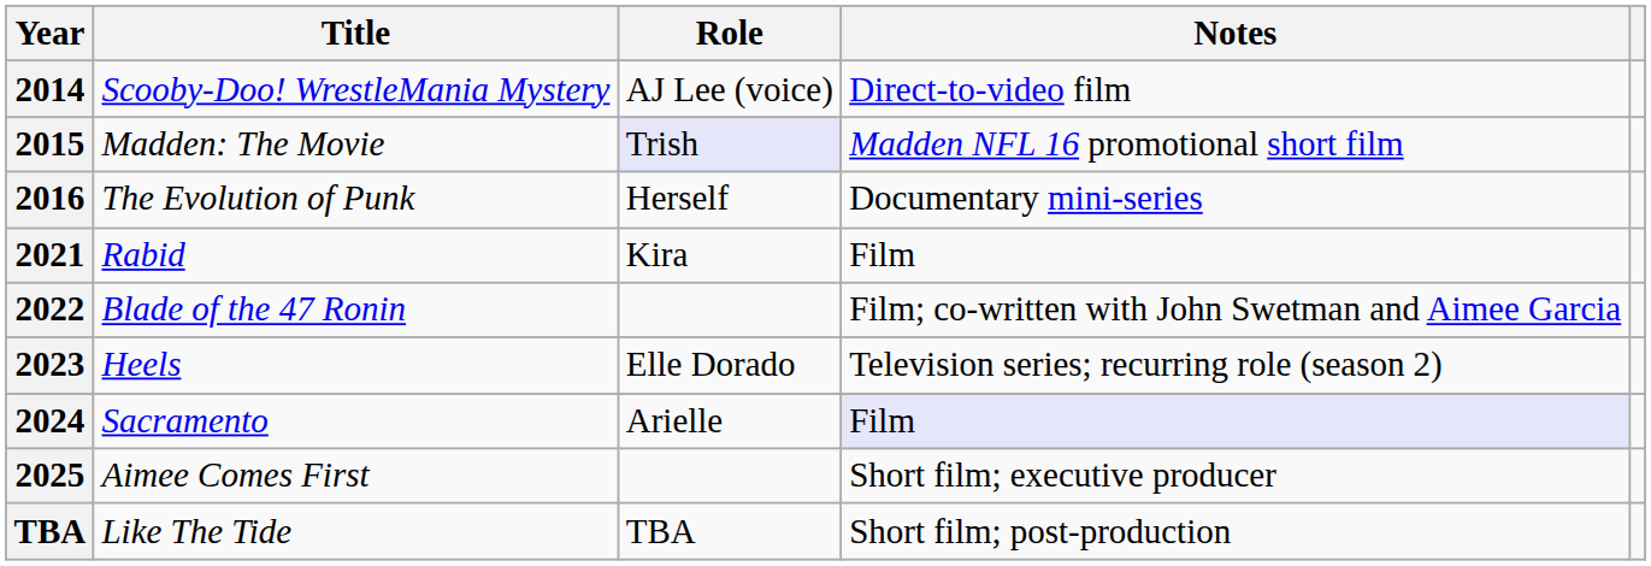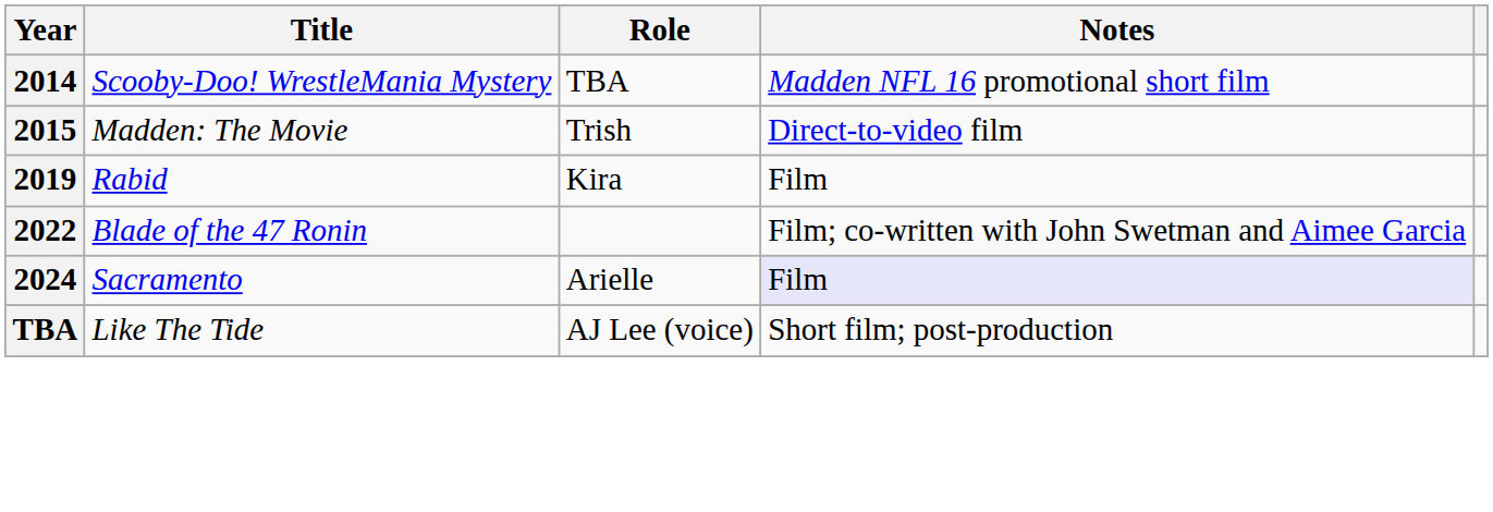Scooby-Doo! WrestleMania Mystery | Role: AJ Lee (voice) -> TBA
Scooby-Doo! WrestleMania Mystery | Notes: Direct-to-video film -> Madden NFL 16 promotional short film
Madden: The Movie | Role: lavender background -> no background
Madden: The Movie | Notes: Madden NFL 16 promotional short film -> Direct-to-video film
- row: 2016 | The Evolution of Punk | Herself | Documentary mini-series
Rabid | Year: 2021 -> 2019
- row: 2023 | Heels | Elle Dorado | Television series; recurring role (season 2)
- row: 2025 | Aimee Comes First | Short film; executive producer
Like The Tide | Role: TBA -> AJ Lee (voice)
